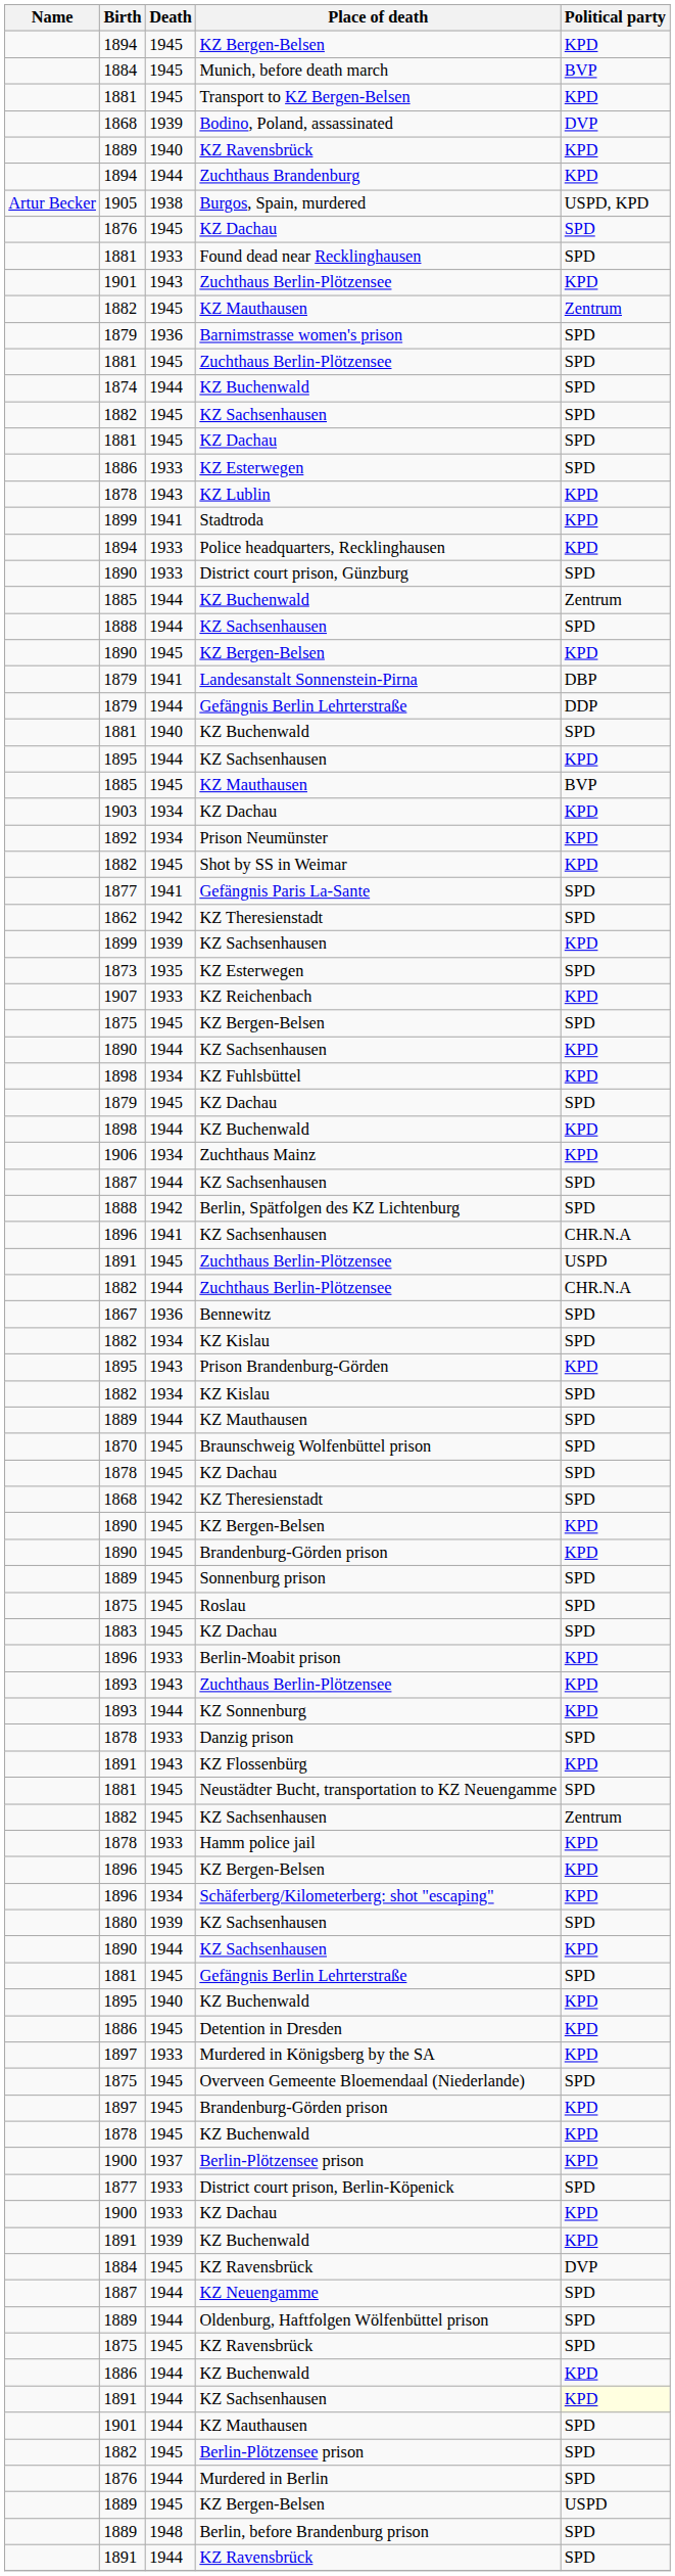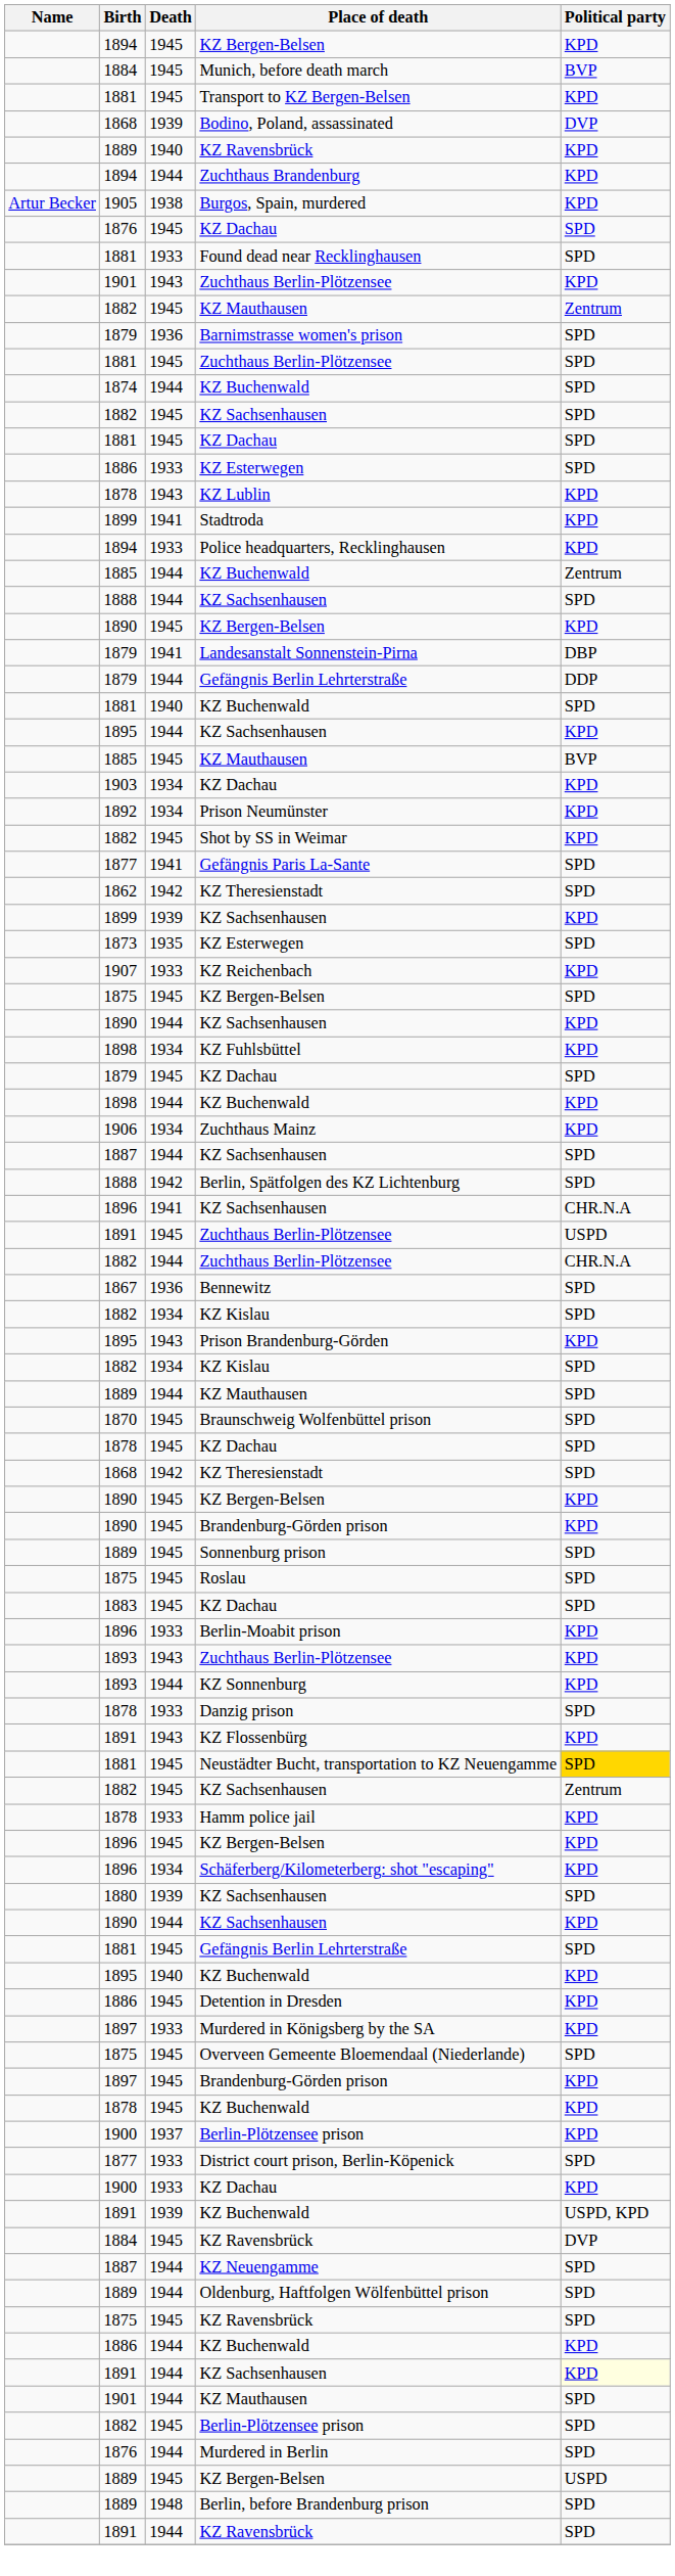Burgos, Spain, murdered | Political party: USPD, KPD -> KPD
- row: 1890 | 1933 | District court prison, Günzburg | SPD
Neustädter Bucht, transportation to KZ Neuengamme | Political party: no background -> gold background
1891 / KZ Buchenwald | Political party: KPD -> USPD, KPD
